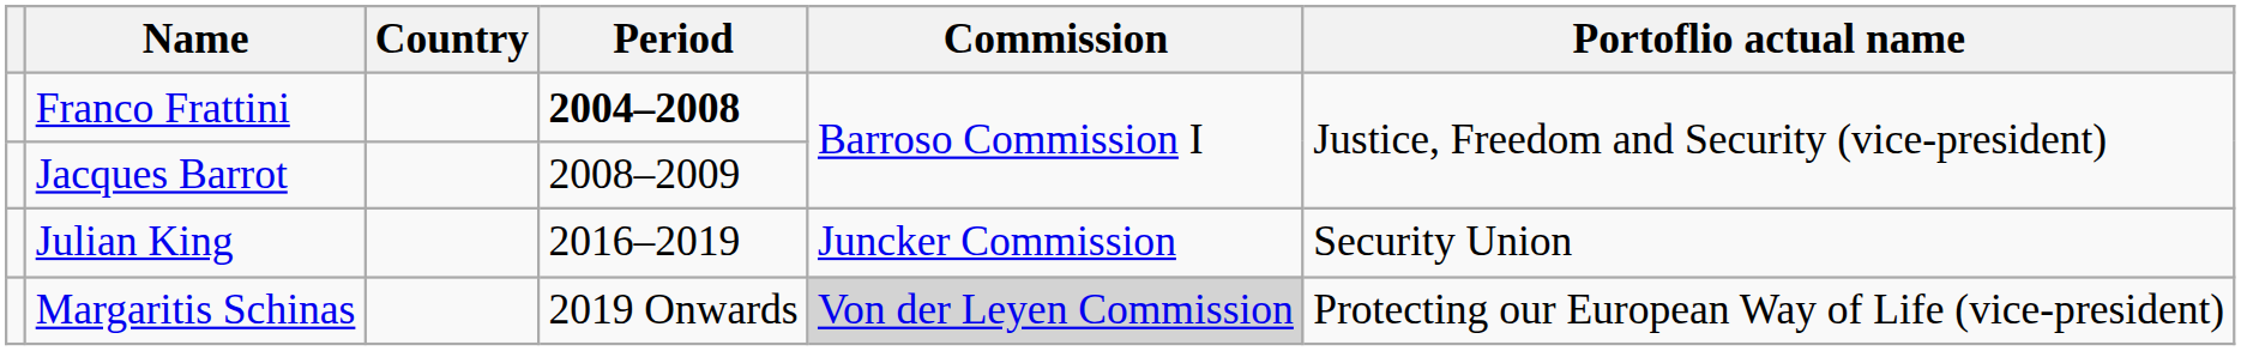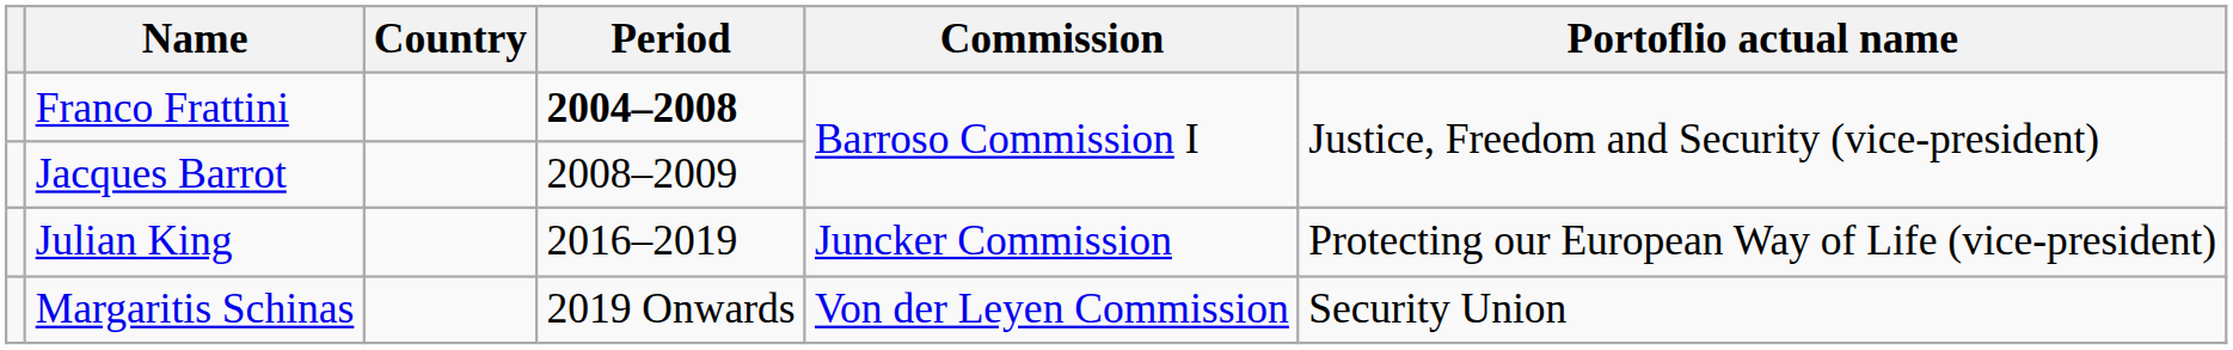Julian King | Portoflio actual name: Security Union -> Protecting our European Way of Life (vice-president)
Margaritis Schinas | Commission: lightgrey background -> no background
Margaritis Schinas | Portoflio actual name: Protecting our European Way of Life (vice-president) -> Security Union
